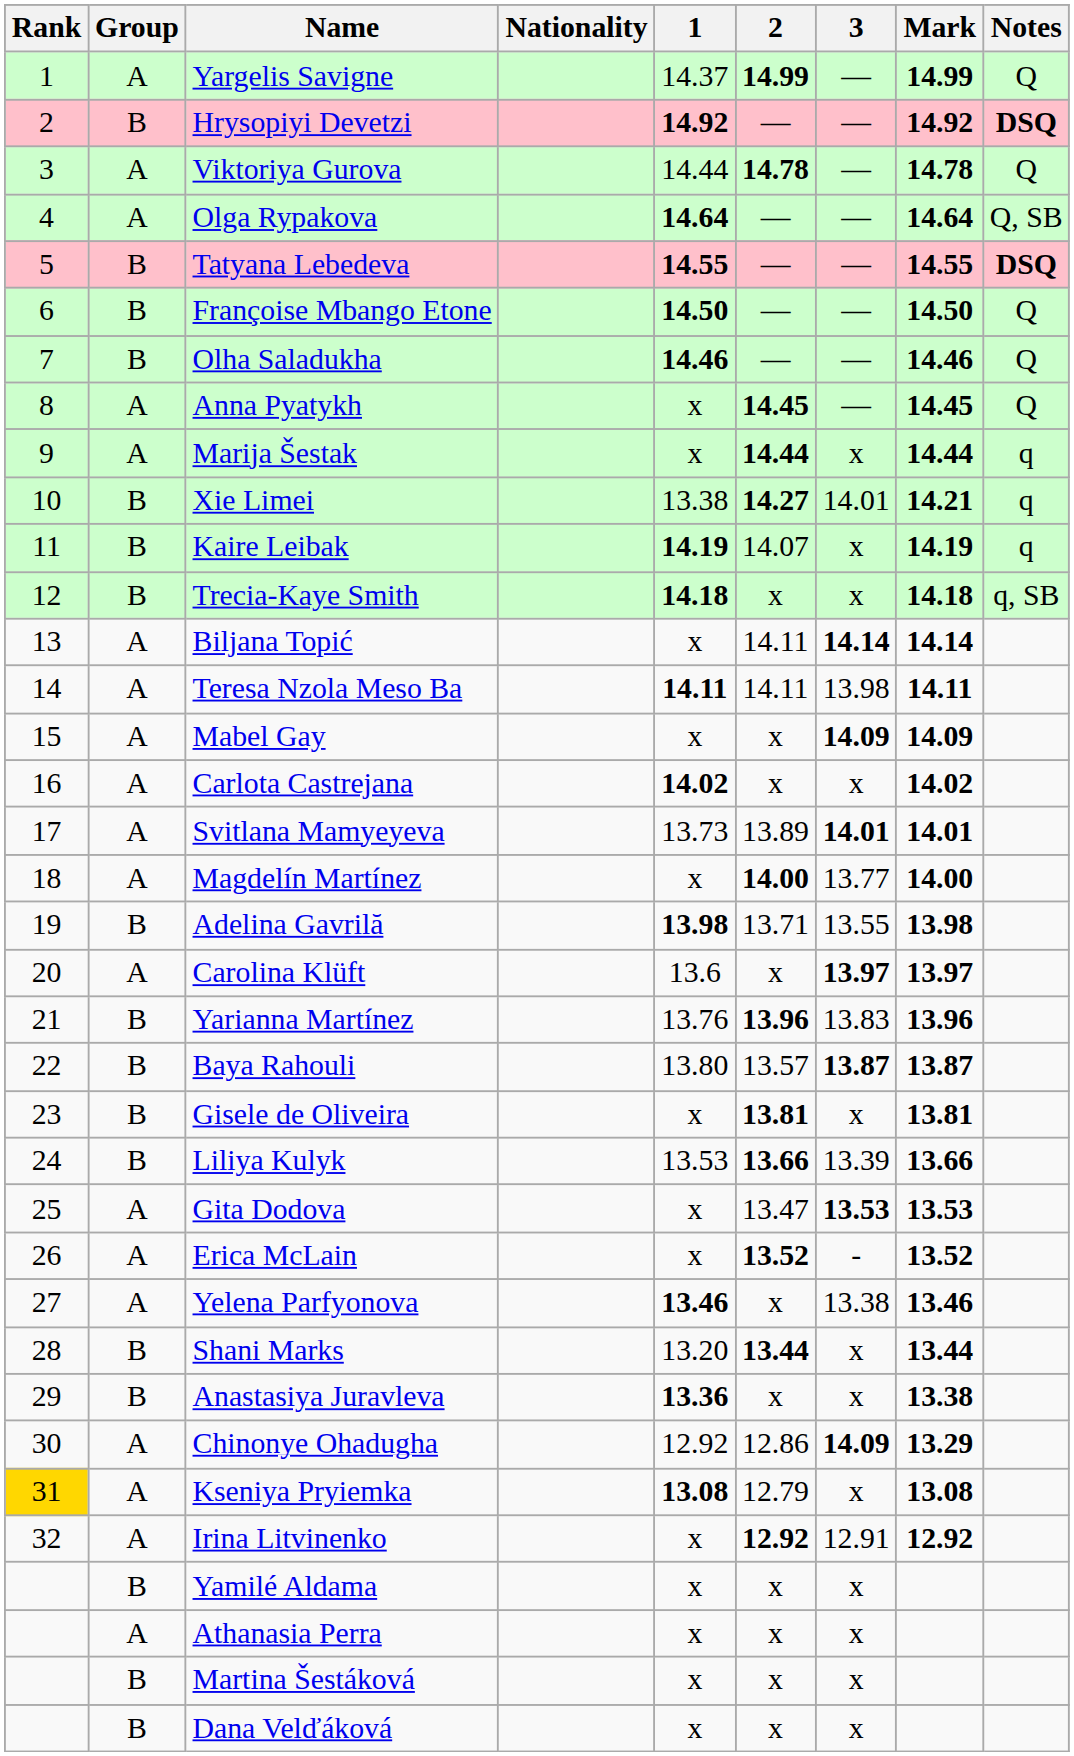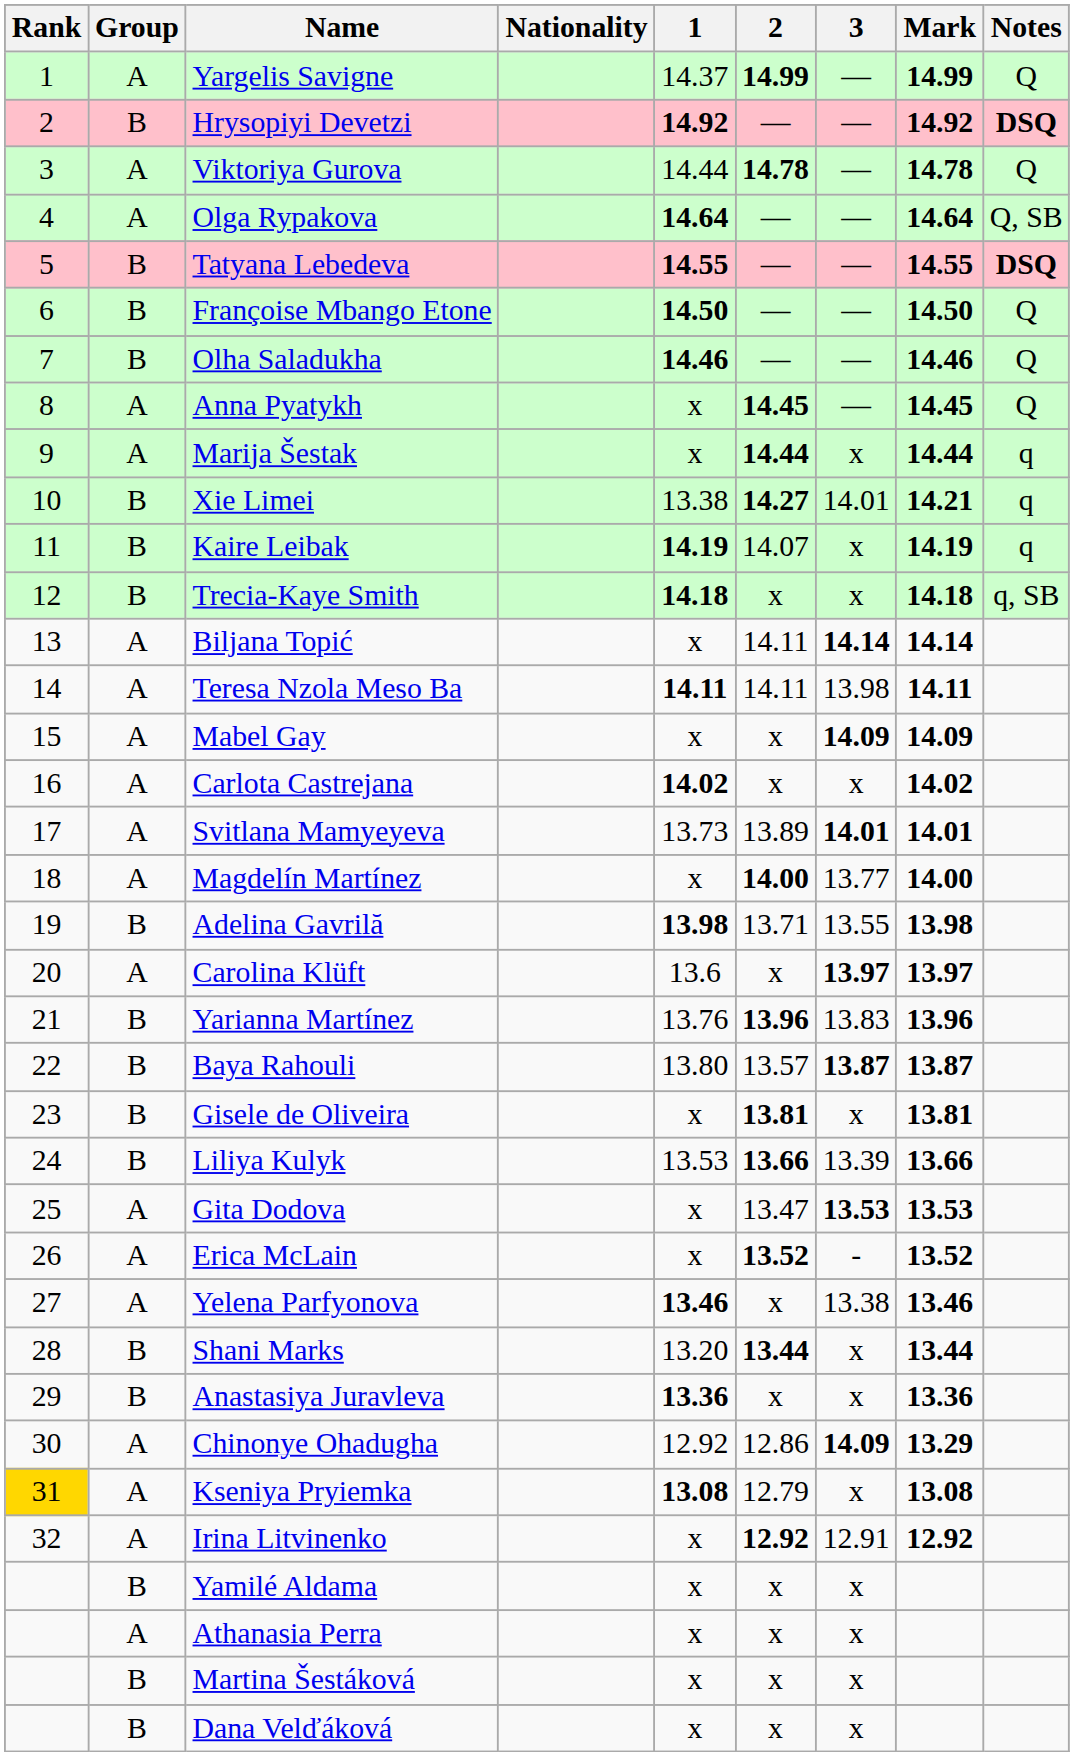Anastasiya Juravleva | Mark: 13.38 -> 13.36
